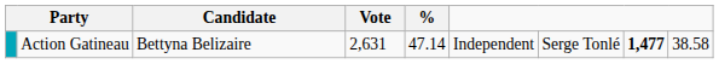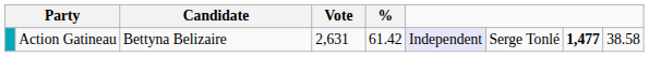Action Gatineau | %: 47.14 -> 61.42
Action Gatineau | column 6: no background -> lavender background
